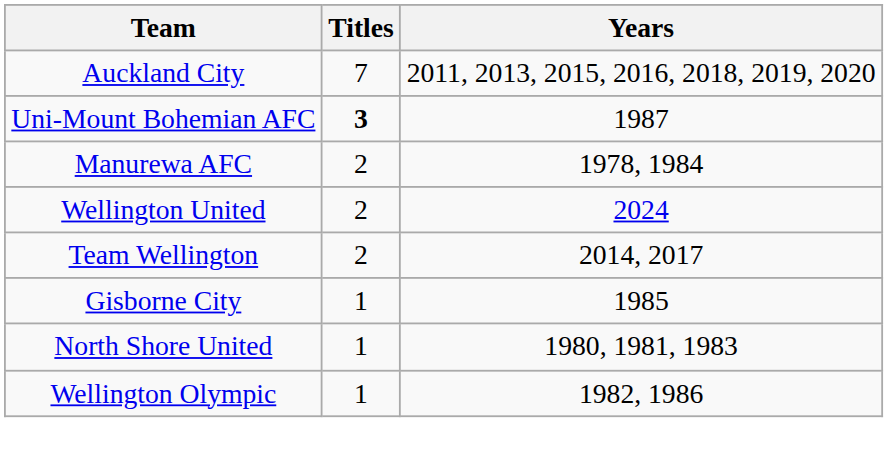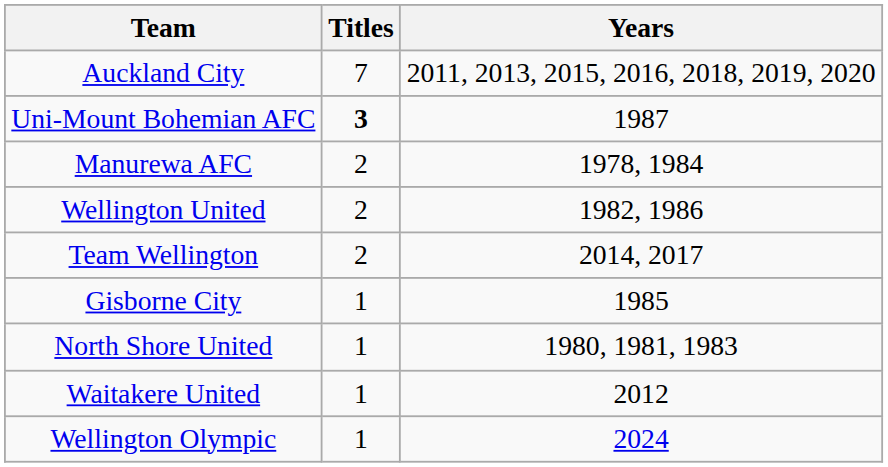Wellington United | Years: 2024 -> 1982, 1986
+ row: Waitakere United | 1 | 2012
Wellington Olympic | Years: 1982, 1986 -> 2024
